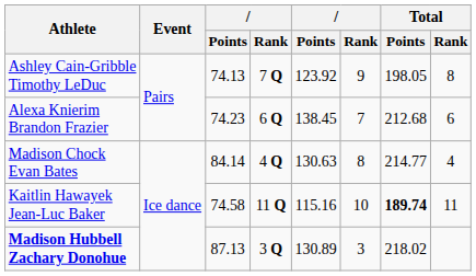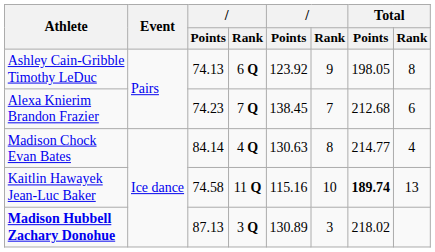Ashley Cain-Gribble Timothy LeDuc | column 4: 7 Q -> 6 Q
Alexa Knierim Brandon Frazier | column 4: 6 Q -> 7 Q
Kaitlin Hawayek Jean-Luc Baker | Total / Rank: 11 -> 13
